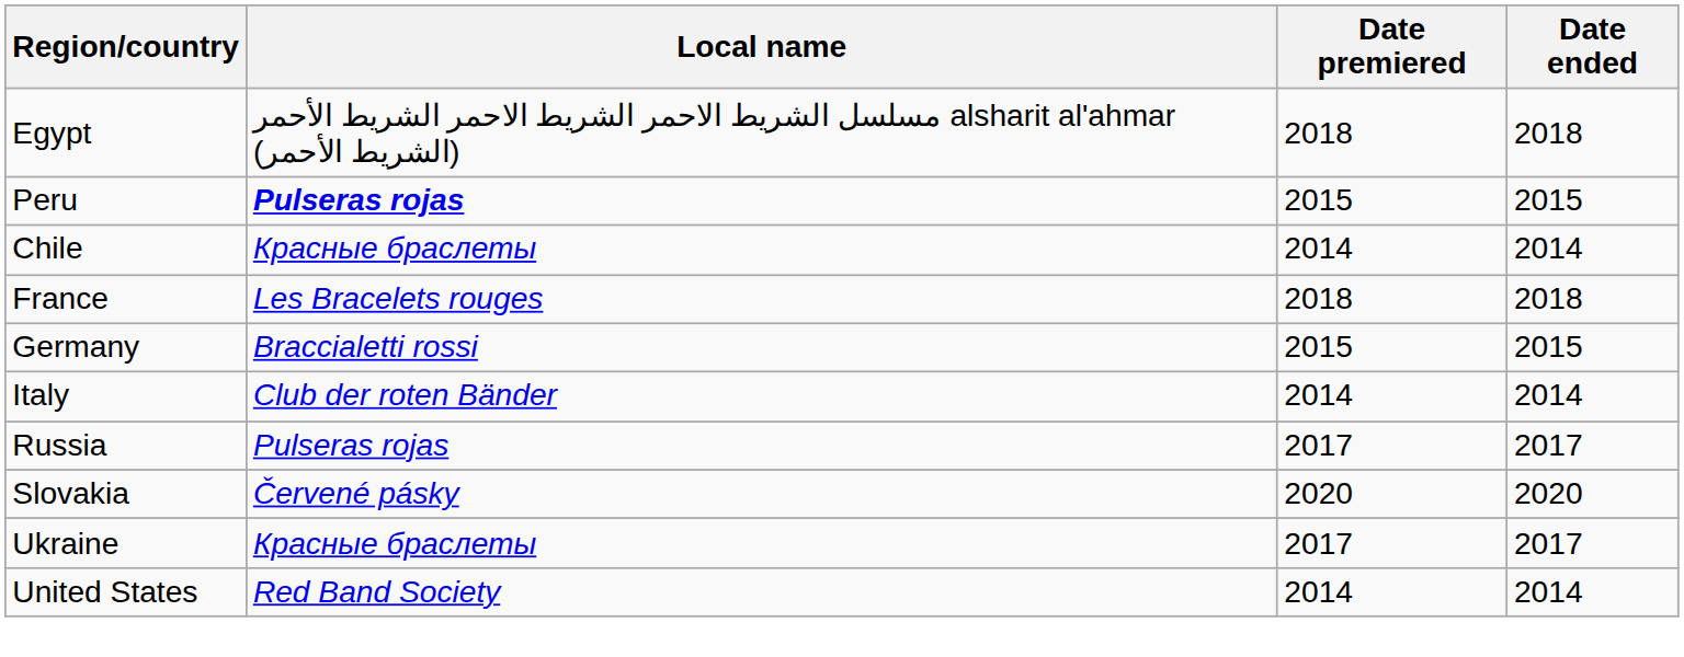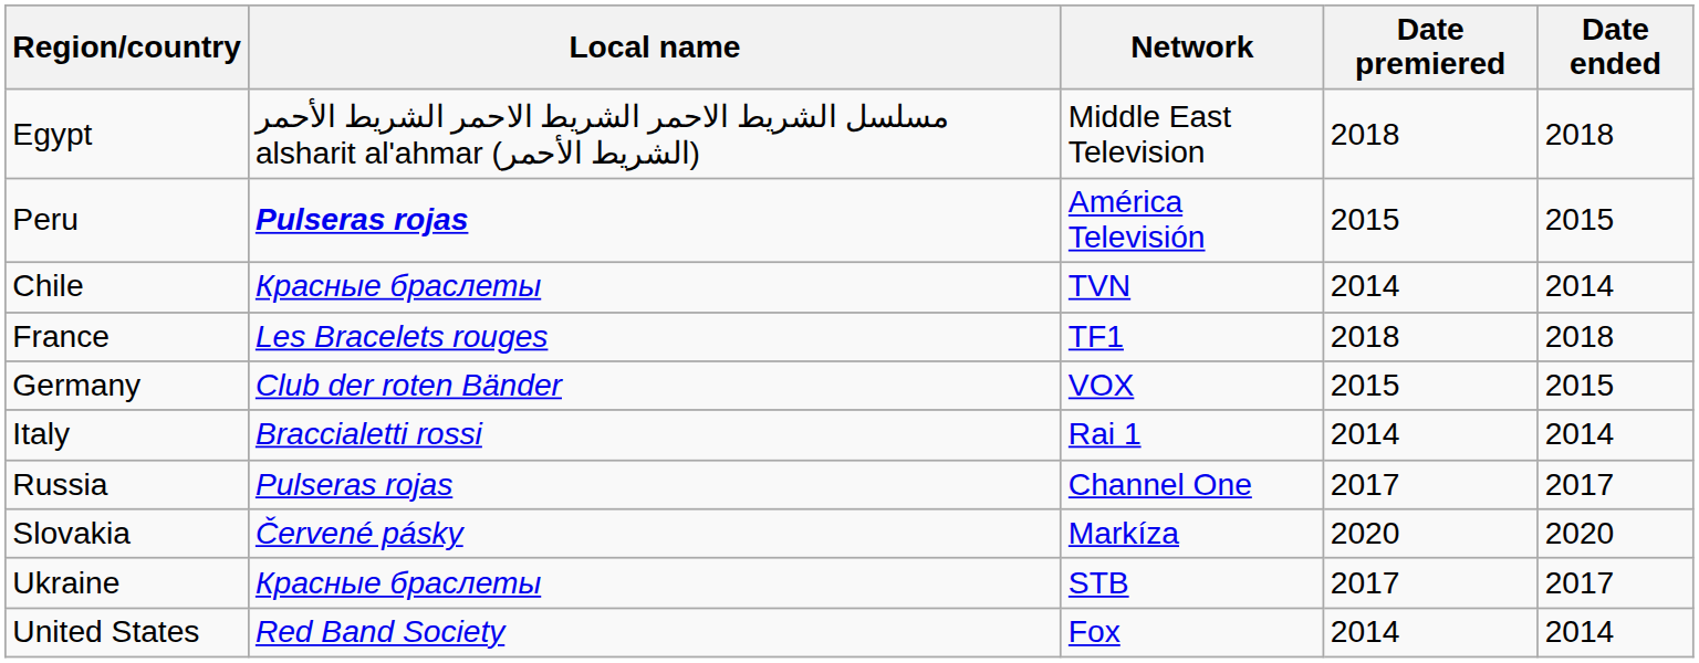+ column: Network | Middle East Television | América Televisión | TVN | TF1 | VOX | Rai 1 | Channel One | Markíza | STB | Fox
Germany | Local name: Braccialetti rossi -> Club der roten Bänder
Italy | Local name: Club der roten Bänder -> Braccialetti rossi
